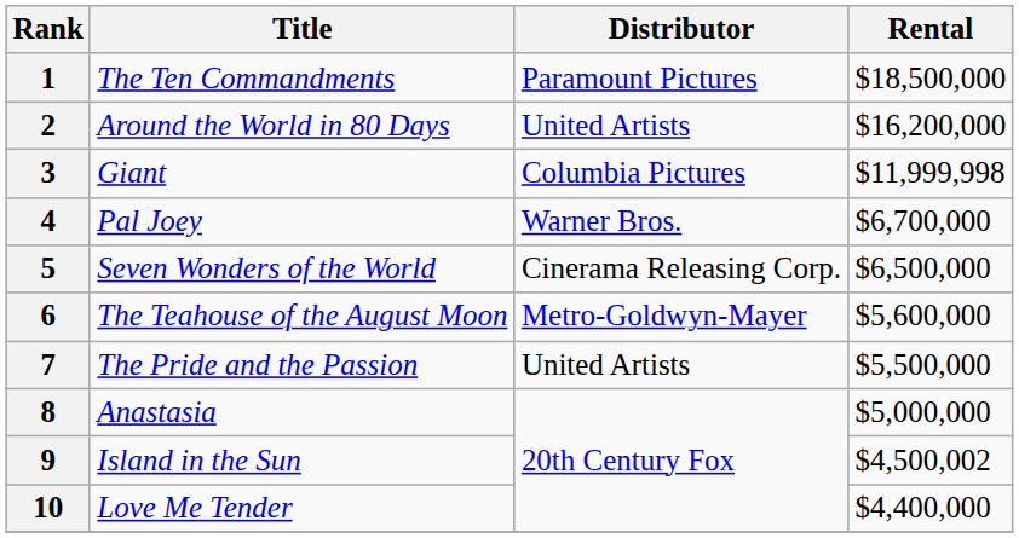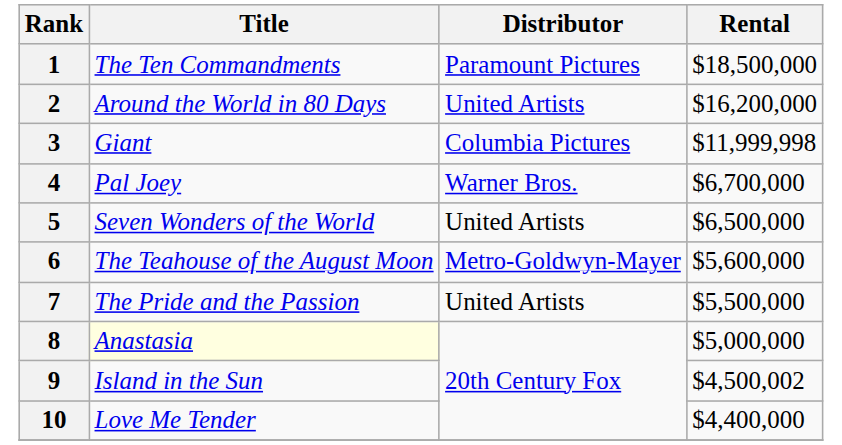5 | Distributor: Cinerama Releasing Corp. -> United Artists
8 | Title: no background -> lightyellow background
